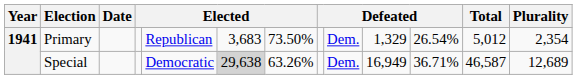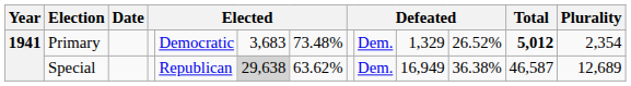Primary | column 5: Republican -> Democratic
Primary | column 7: 73.50% -> 73.48%
Primary | column 11: 26.54% -> 26.52%
Primary | Total: normal -> bold
Special | column 5: Democratic -> Republican
Special | column 7: 63.26% -> 63.62%
Special | column 11: 36.71% -> 36.38%
